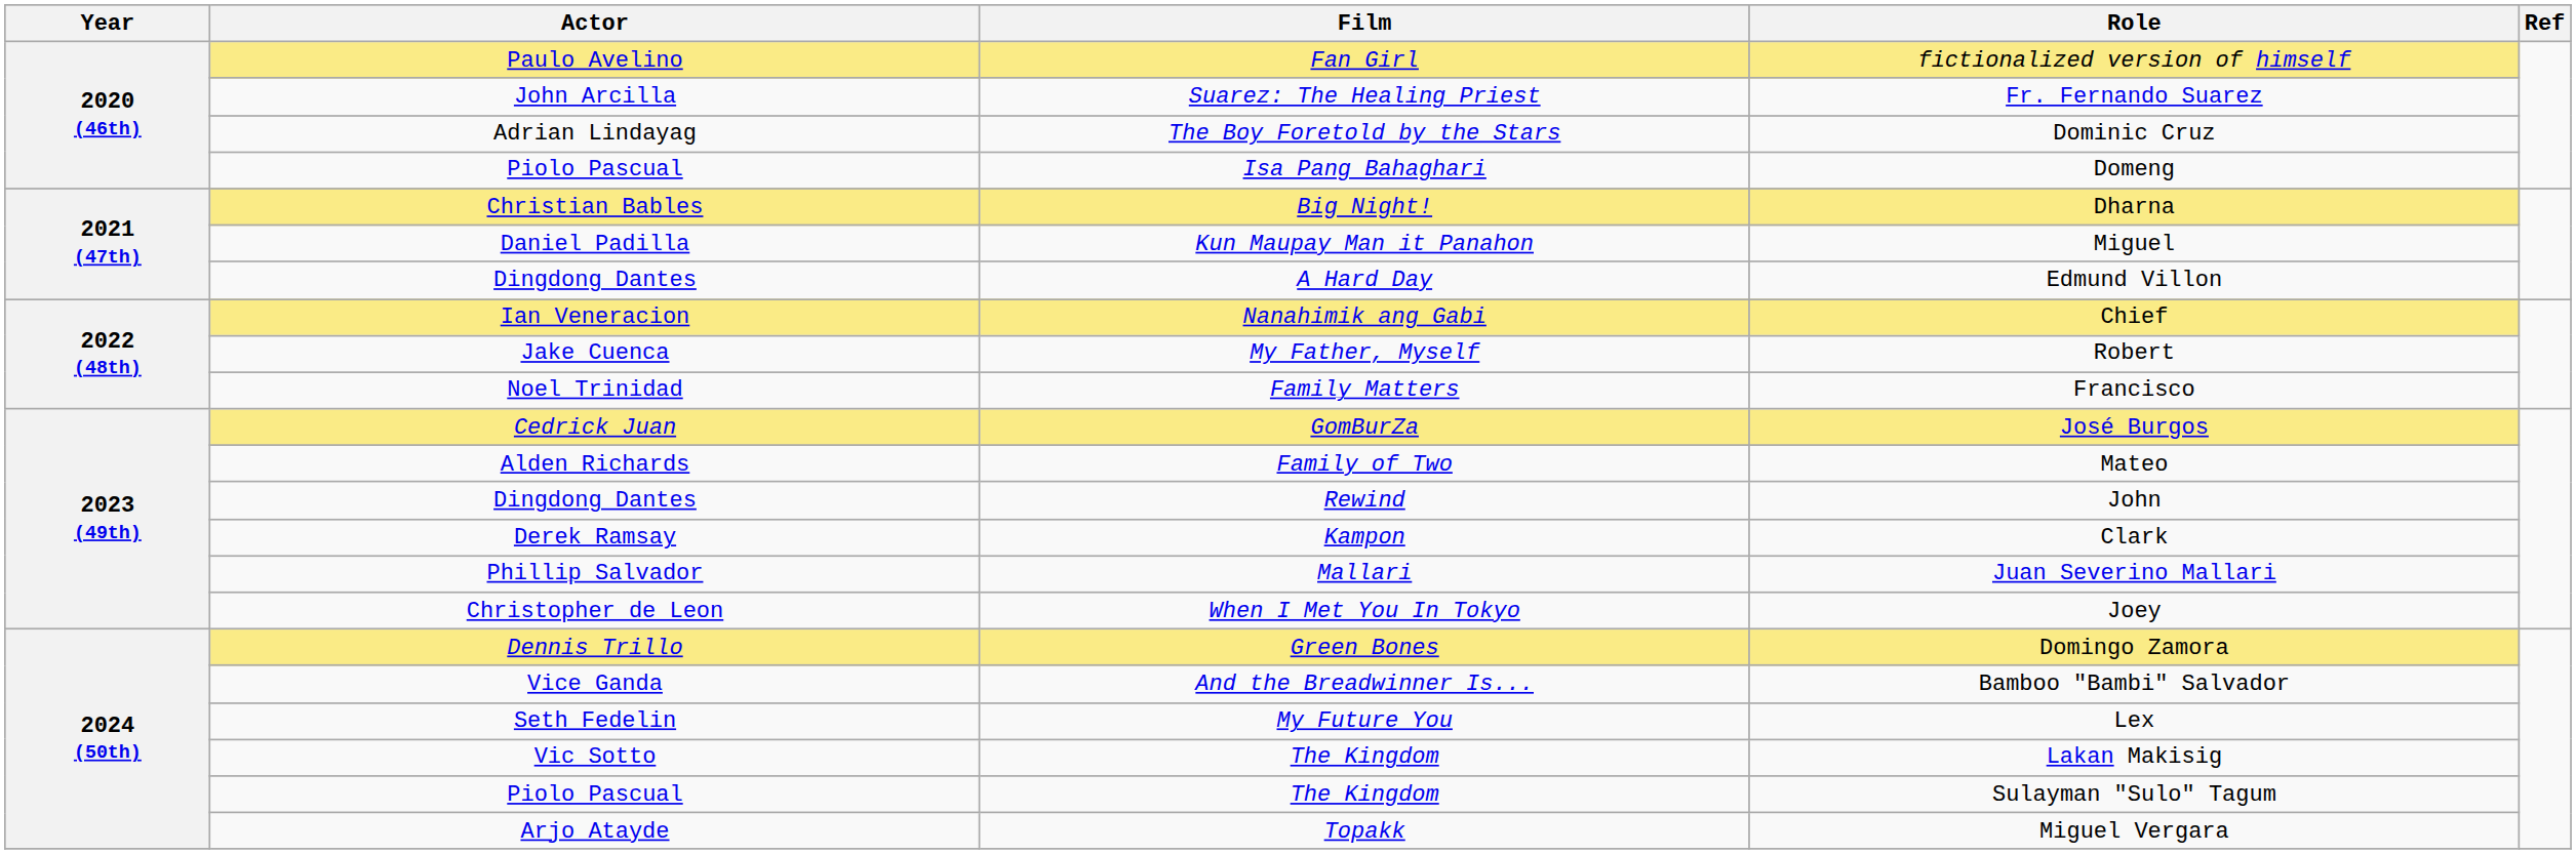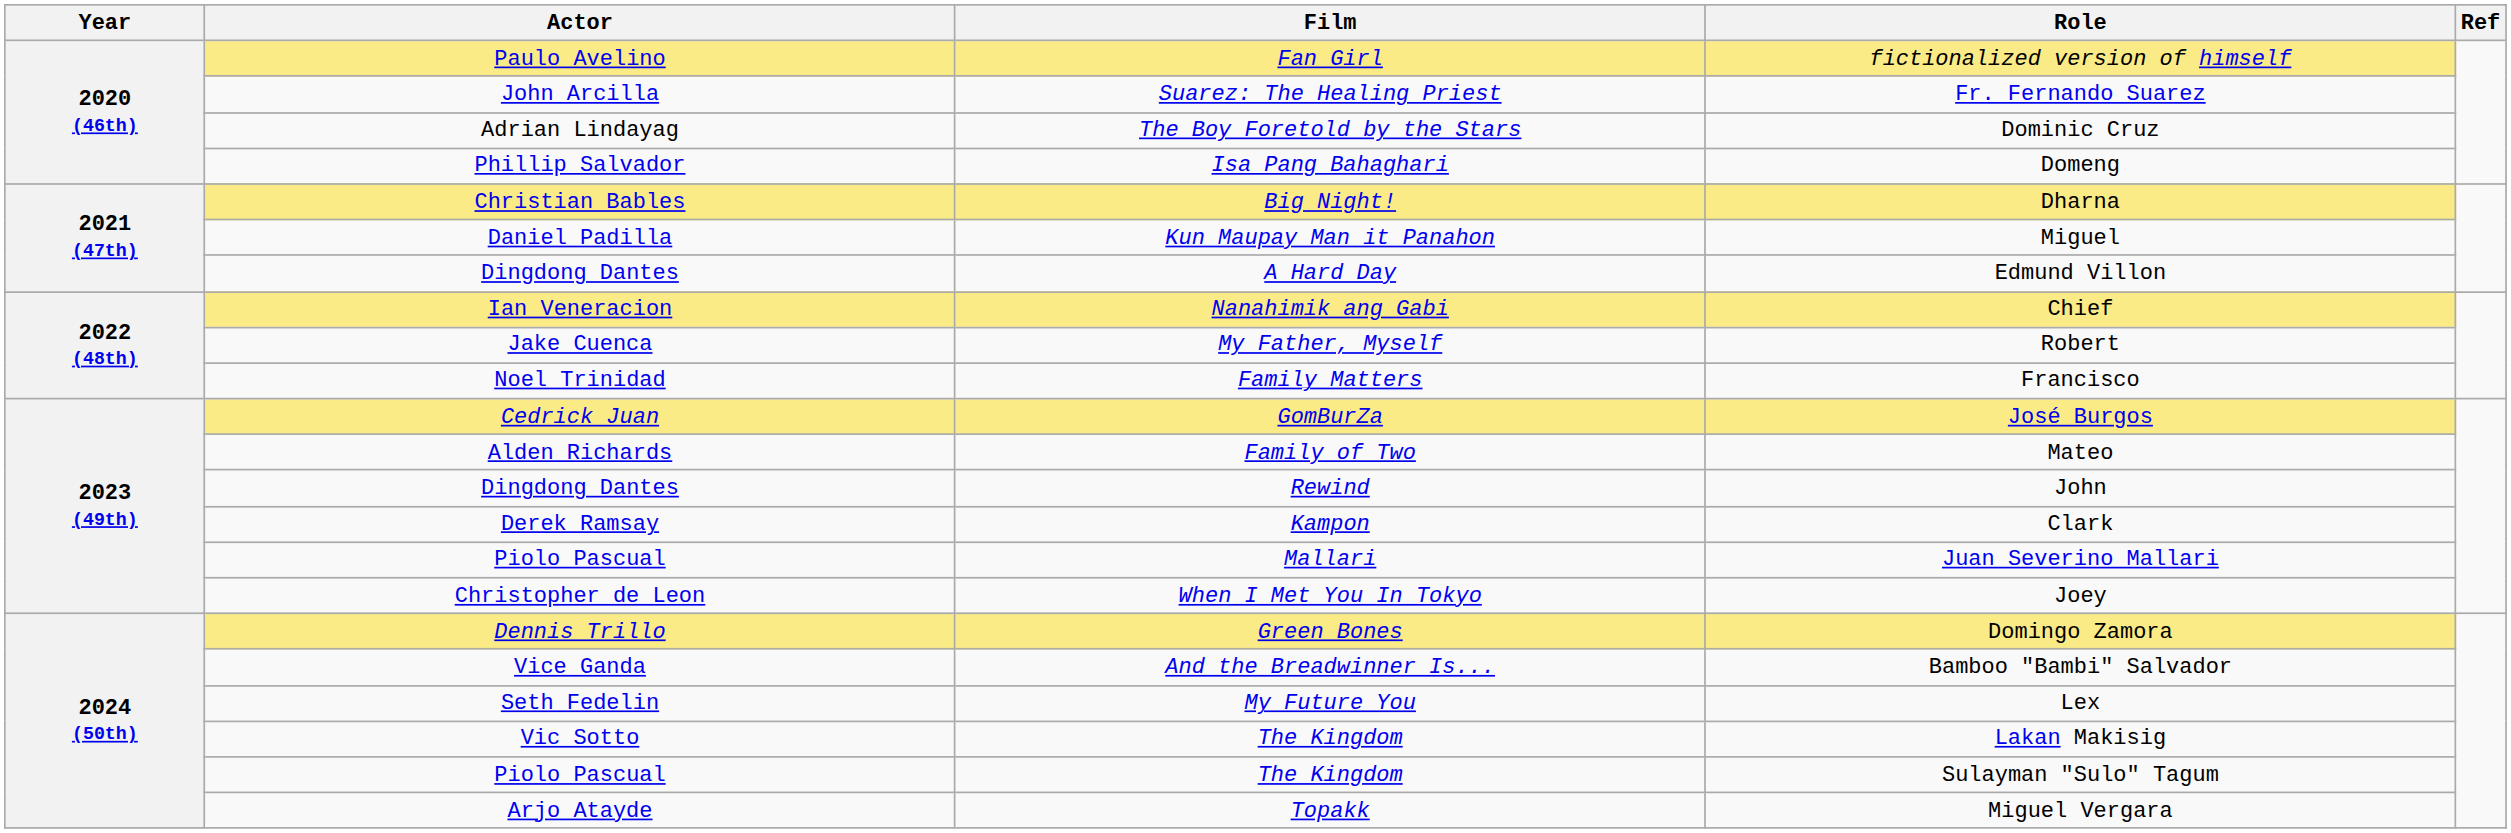Domeng | Actor: Piolo Pascual -> Phillip Salvador
Juan Severino Mallari | Actor: Phillip Salvador -> Piolo Pascual
